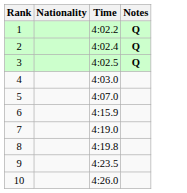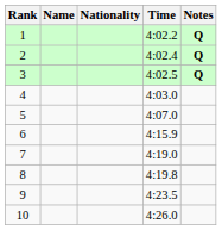+ column: Name
